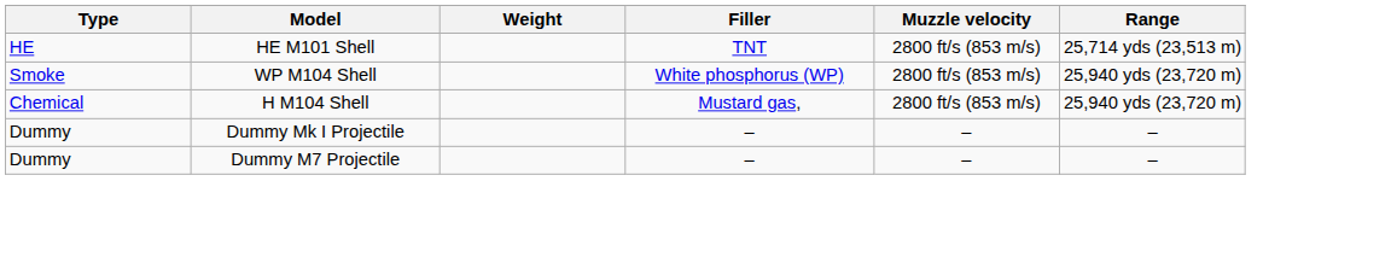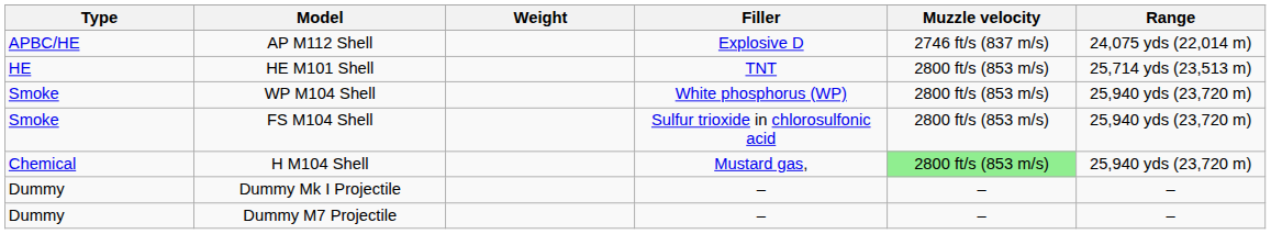+ row: APBC/HE | AP M112 Shell | Explosive D | 2746 ft/s (837 m/s) | 24,075 yds (22,014 m)
+ row: Smoke | FS M104 Shell | Sulfur trioxide in chlorosulfonic acid | 2800 ft/s (853 m/s) | 25,940 yds (23,720 m)
H M104 Shell | Muzzle velocity: no background -> lightgreen background
